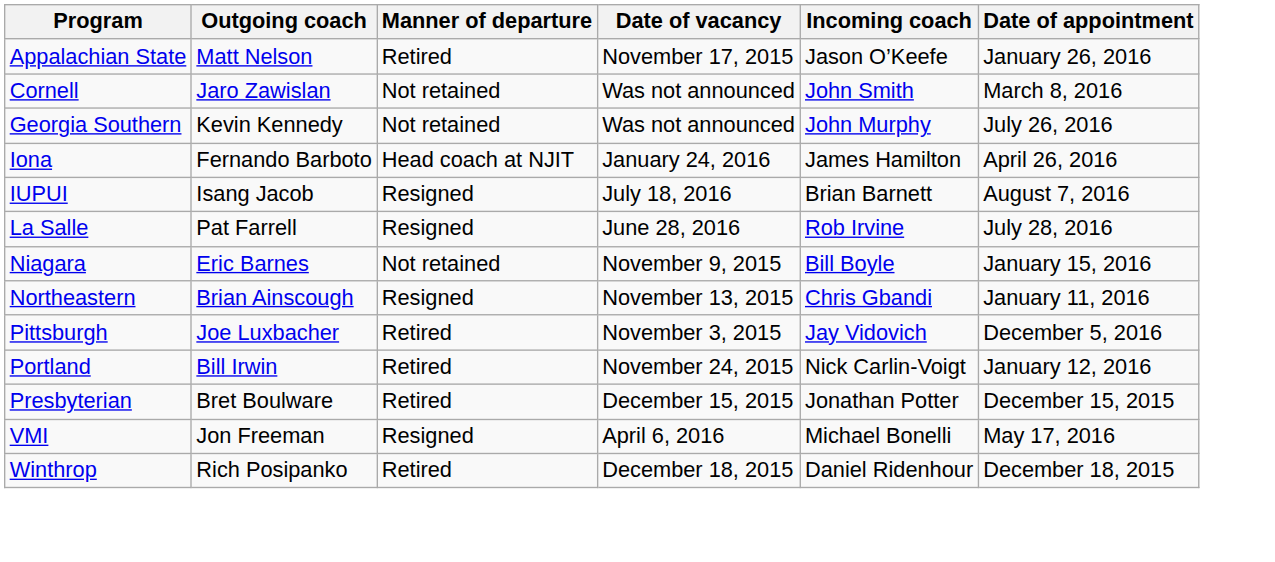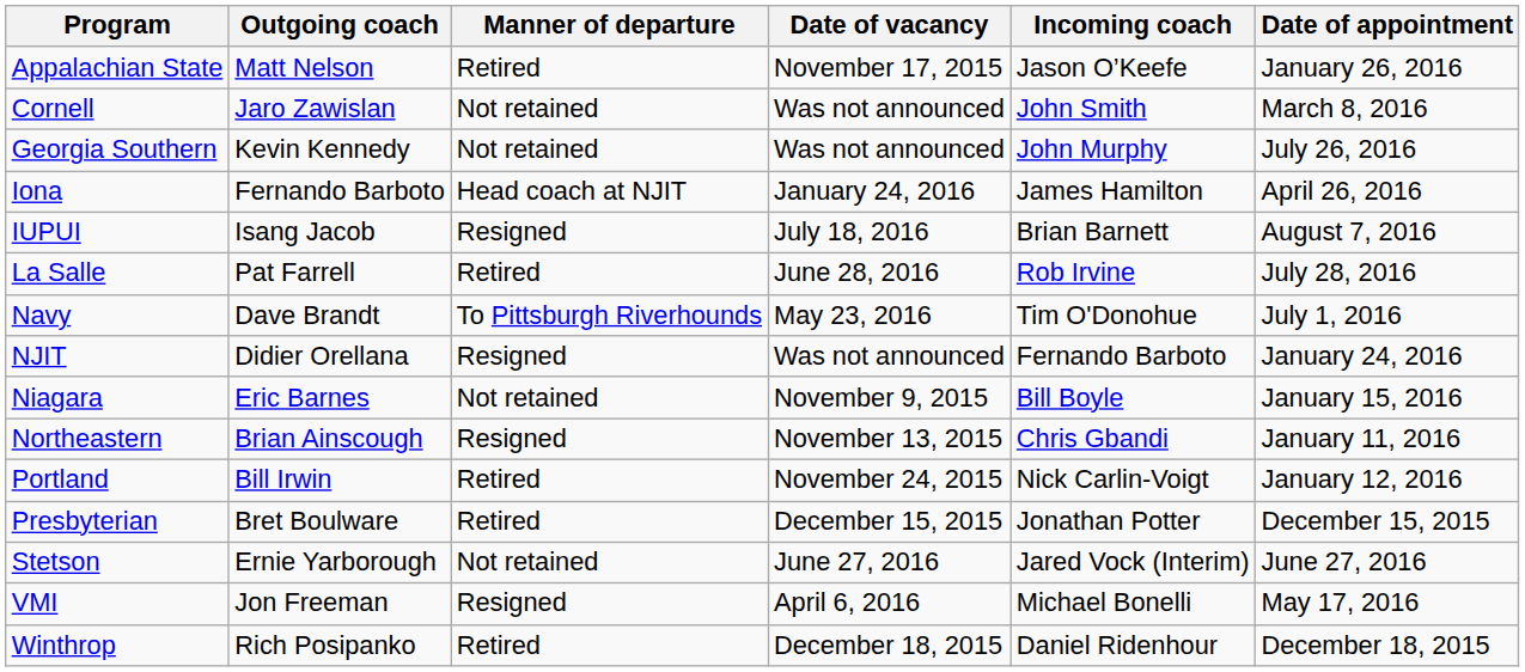La Salle | Manner of departure: Resigned -> Retired
+ row: Navy | Dave Brandt | To Pittsburgh Riverhounds | May 23, 2016 | Tim O'Donohue | July 1, 2016
+ row: NJIT | Didier Orellana | Resigned | Was not announced | Fernando Barboto | January 24, 2016
- row: Pittsburgh | Joe Luxbacher | Retired | November 3, 2015 | Jay Vidovich | December 5, 2016
+ row: Stetson | Ernie Yarborough | Not retained | June 27, 2016 | Jared Vock (Interim) | June 27, 2016
